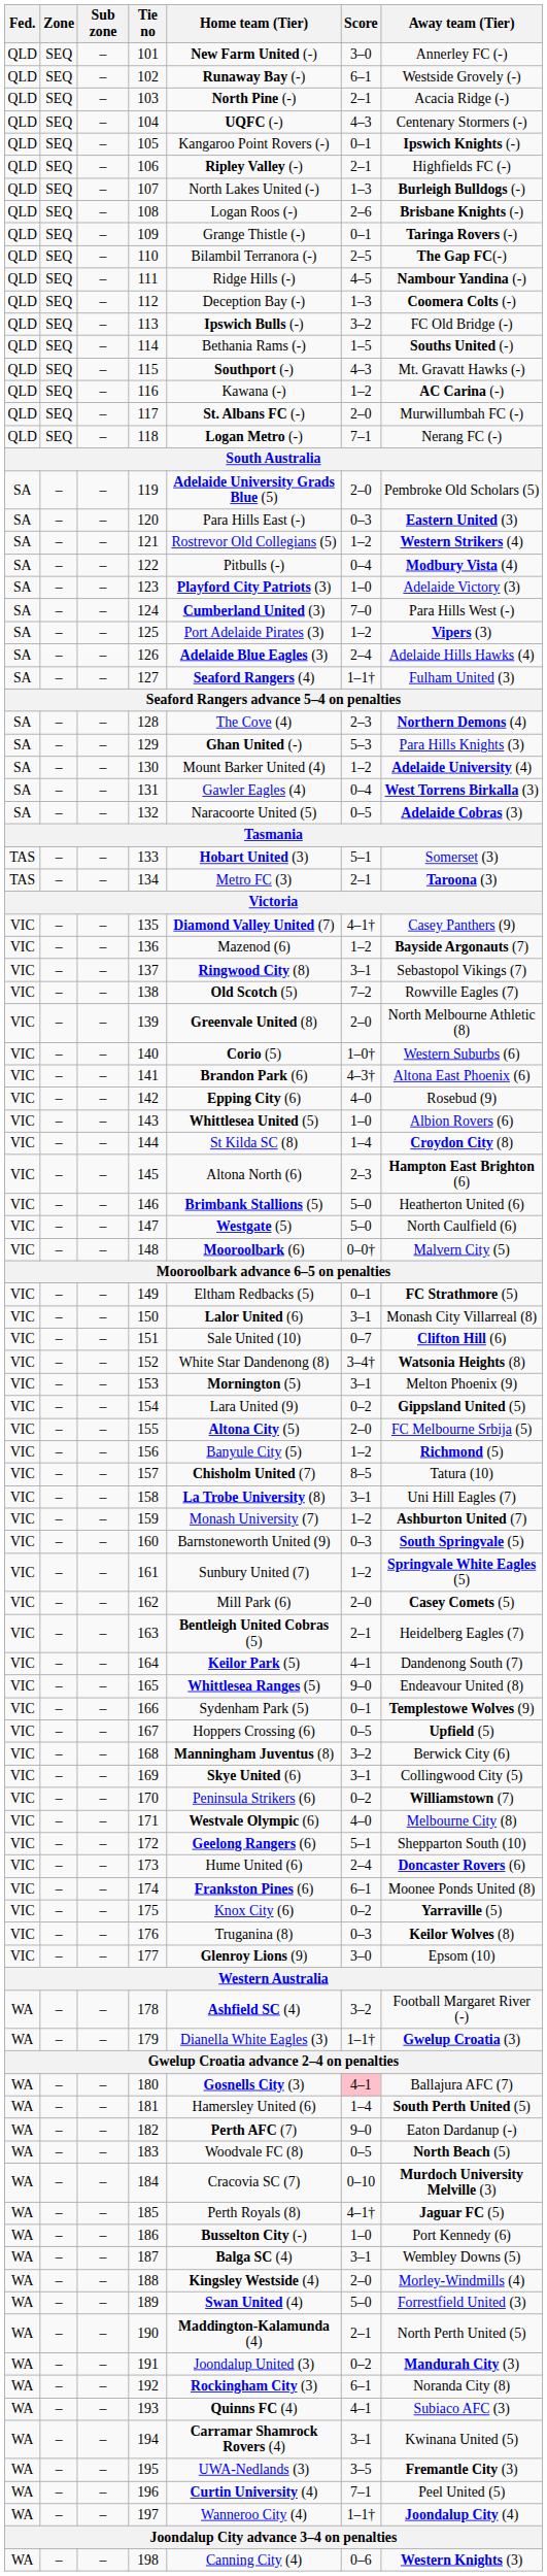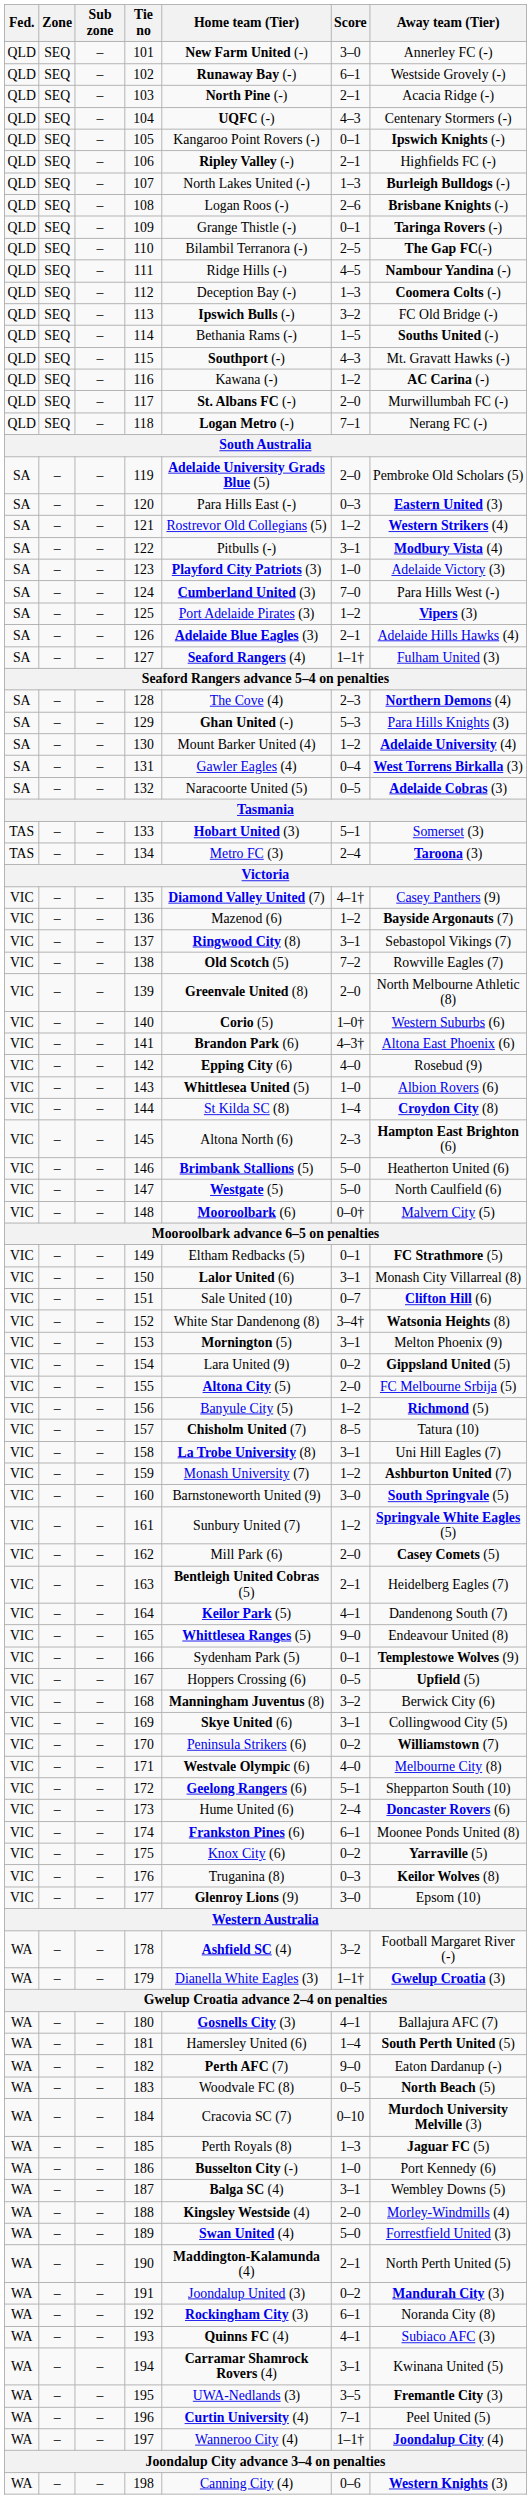122 | Score: 0–4 -> 3–1
126 | Score: 2–4 -> 2–1
134 | Score: 2–1 -> 2–4
160 | Score: 0–3 -> 3–0
180 | Score: pink background -> no background
185 | Score: 4–1† -> 1–3
